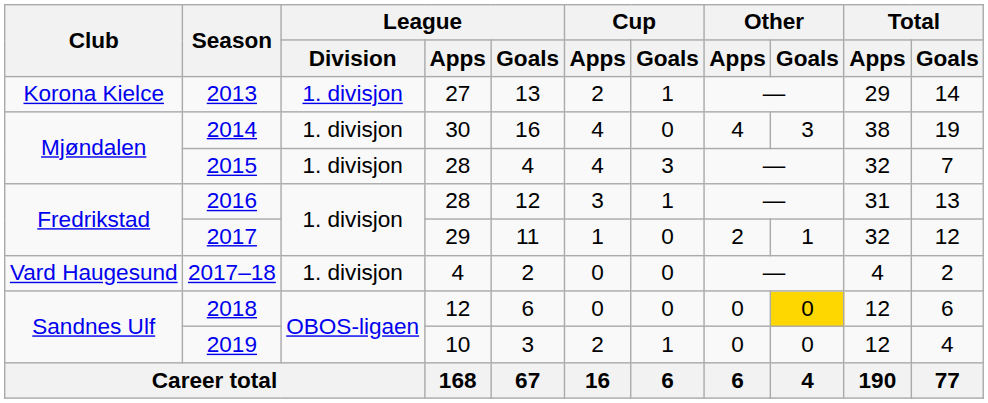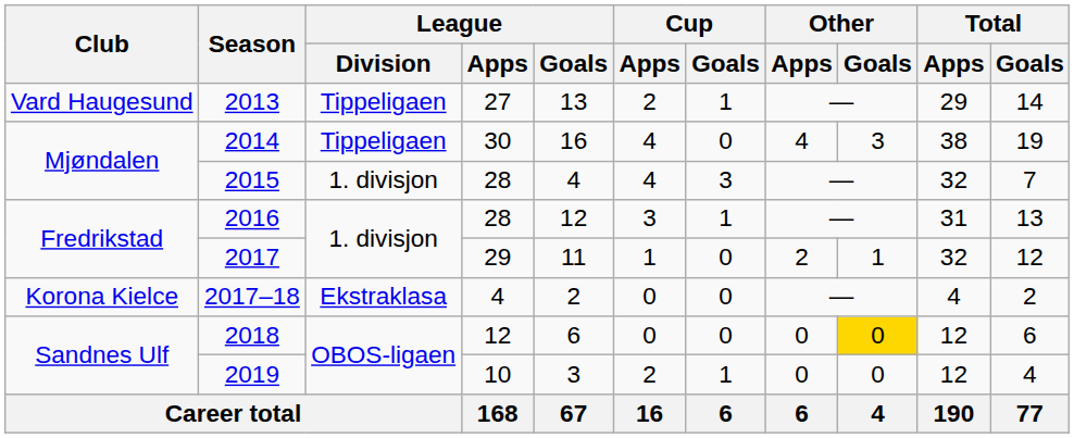2013 | Club: Korona Kielce -> Vard Haugesund
2013 | League / Division: 1. divisjon -> Tippeligaen
2014 | League / Division: 1. divisjon -> Tippeligaen
2017–18 | Club: Vard Haugesund -> Korona Kielce
2017–18 | League / Division: 1. divisjon -> Ekstraklasa
